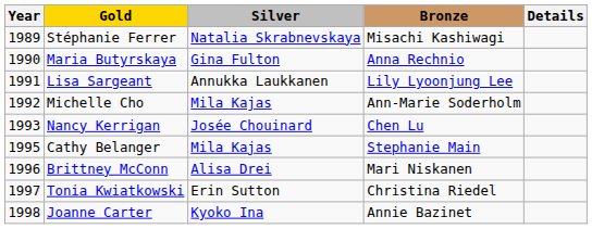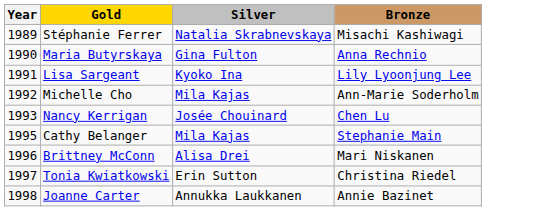- column: Details
Lisa Sargeant | Silver: Annukka Laukkanen -> Kyoko Ina
Joanne Carter | Silver: Kyoko Ina -> Annukka Laukkanen
